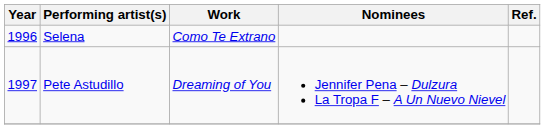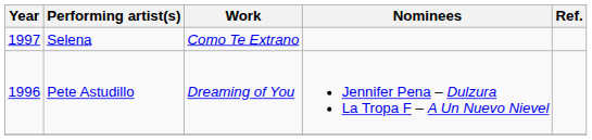Selena | Year: 1996 -> 1997
Pete Astudillo | Year: 1997 -> 1996
